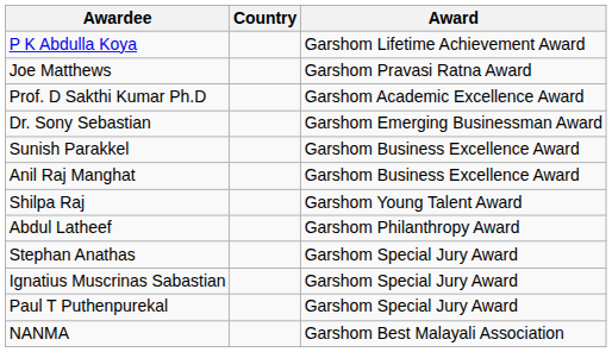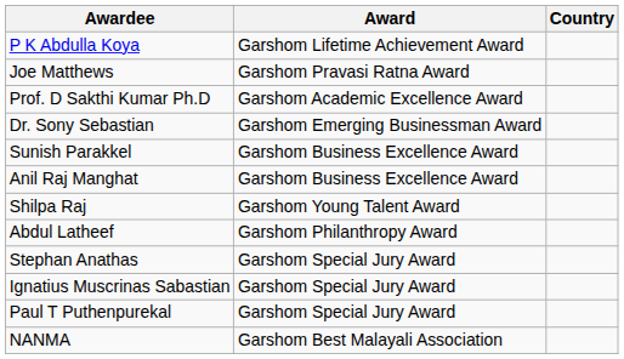columns swapped: Award <-> Country
